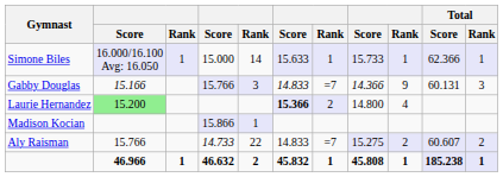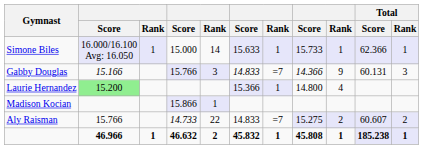Laurie Hernandez | column 6: bold -> normal
Laurie Hernandez | column 7: 2 -> 1
